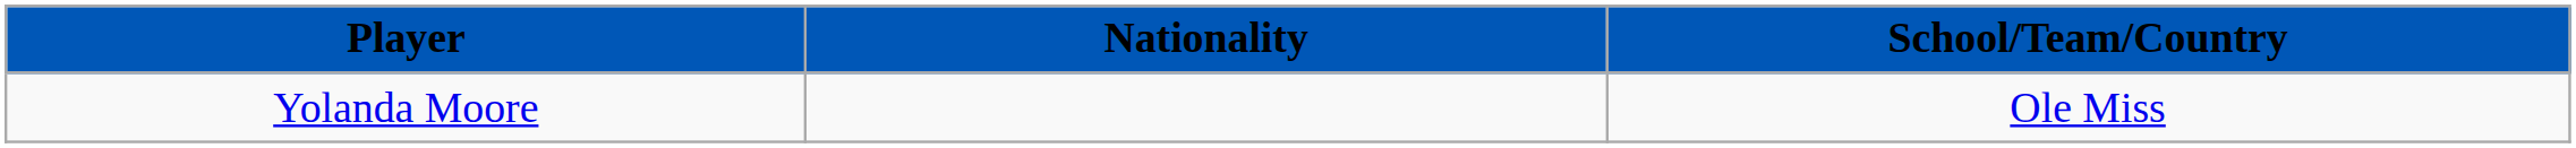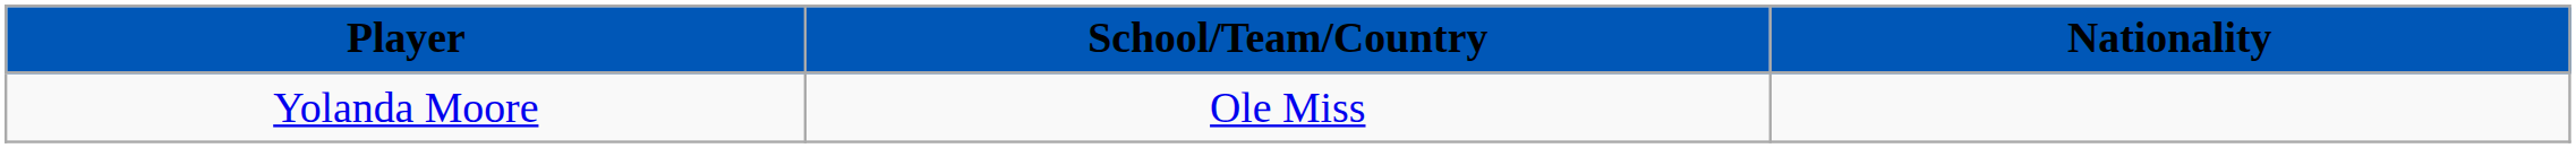columns swapped: Nationality <-> School/Team/Country
